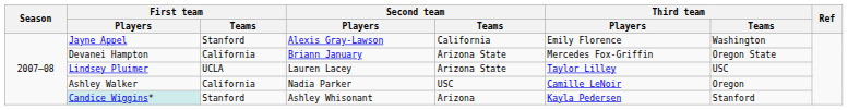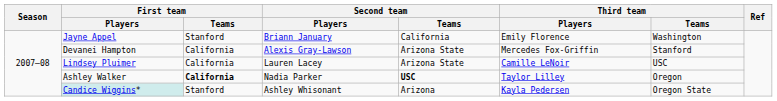Jayne Appel | Second team / Players: Alexis Gray-Lawson -> Briann January
Devanei Hampton | Second team / Players: Briann January -> Alexis Gray-Lawson
Devanei Hampton | Third team / Teams: Oregon State -> Stanford
Lindsey Pluimer | First team / Teams: UCLA -> California
Lindsey Pluimer | Third team / Players: Taylor Lilley -> Camille LeNoir
Ashley Walker | First team / Teams: normal -> bold
Ashley Walker | Second team / Teams: normal -> bold
Ashley Walker | Third team / Players: Camille LeNoir -> Taylor Lilley
Candice Wiggins* | Third team / Teams: Stanford -> Oregon State
